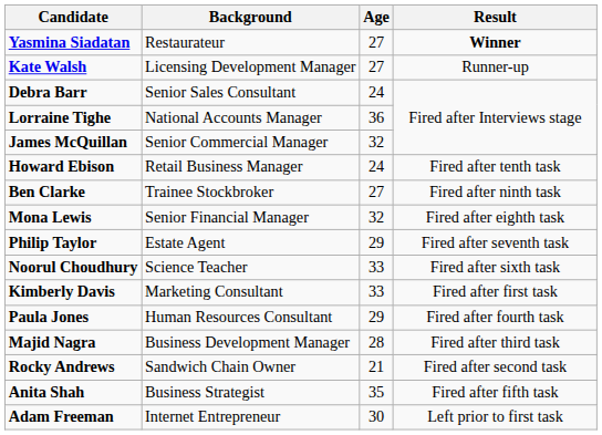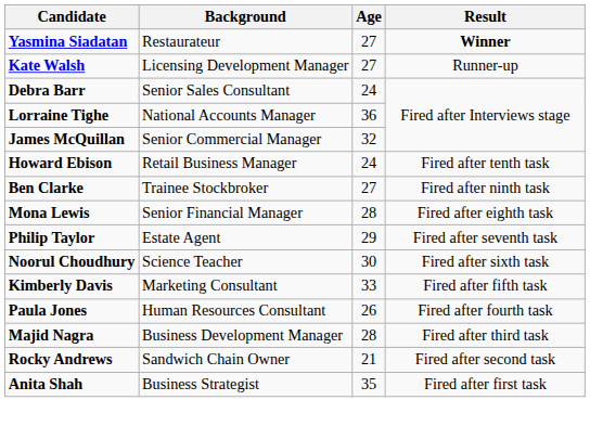Mona Lewis | Age: 32 -> 28
Noorul Choudhury | Age: 33 -> 30
Kimberly Davis | Result: Fired after first task -> Fired after fifth task
Paula Jones | Age: 29 -> 26
Anita Shah | Result: Fired after fifth task -> Fired after first task
- row: Adam Freeman | Internet Entrepreneur | 30 | Left prior to first task
